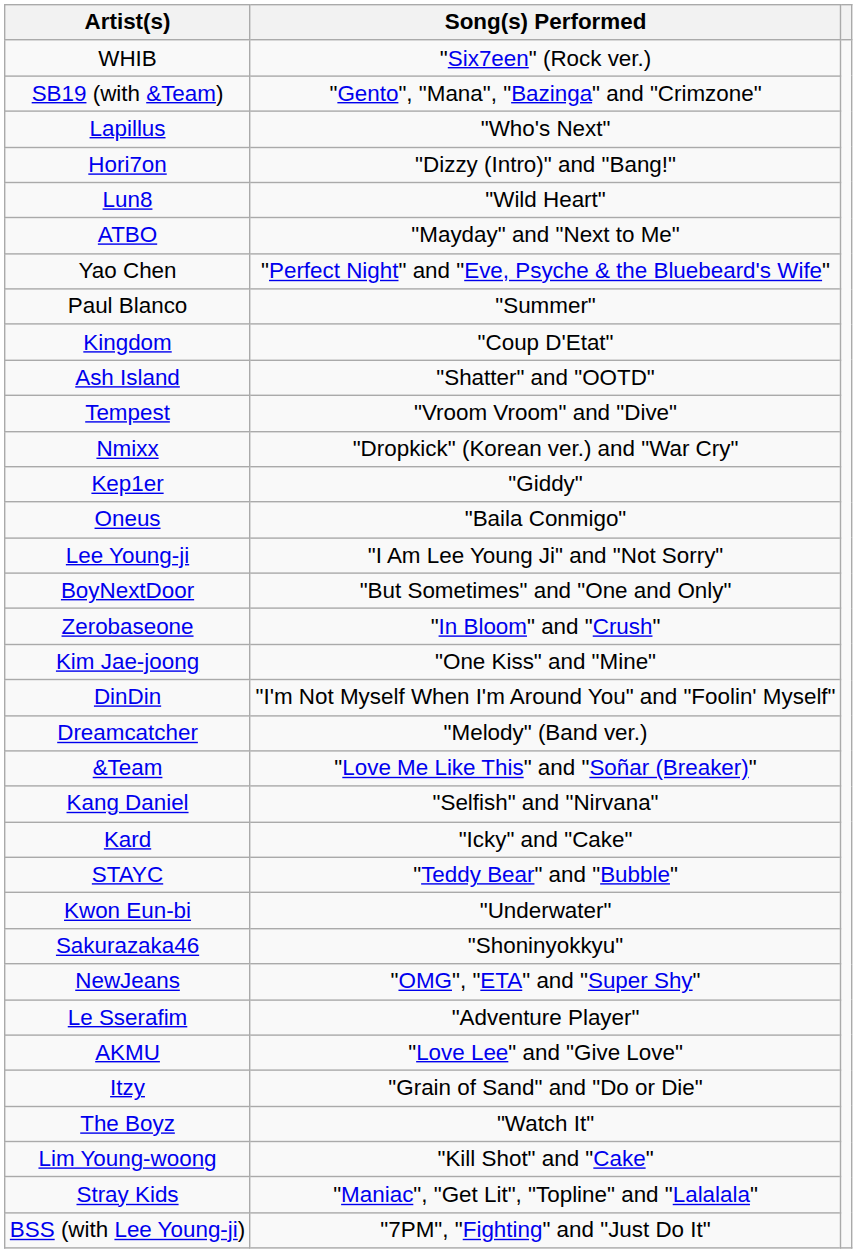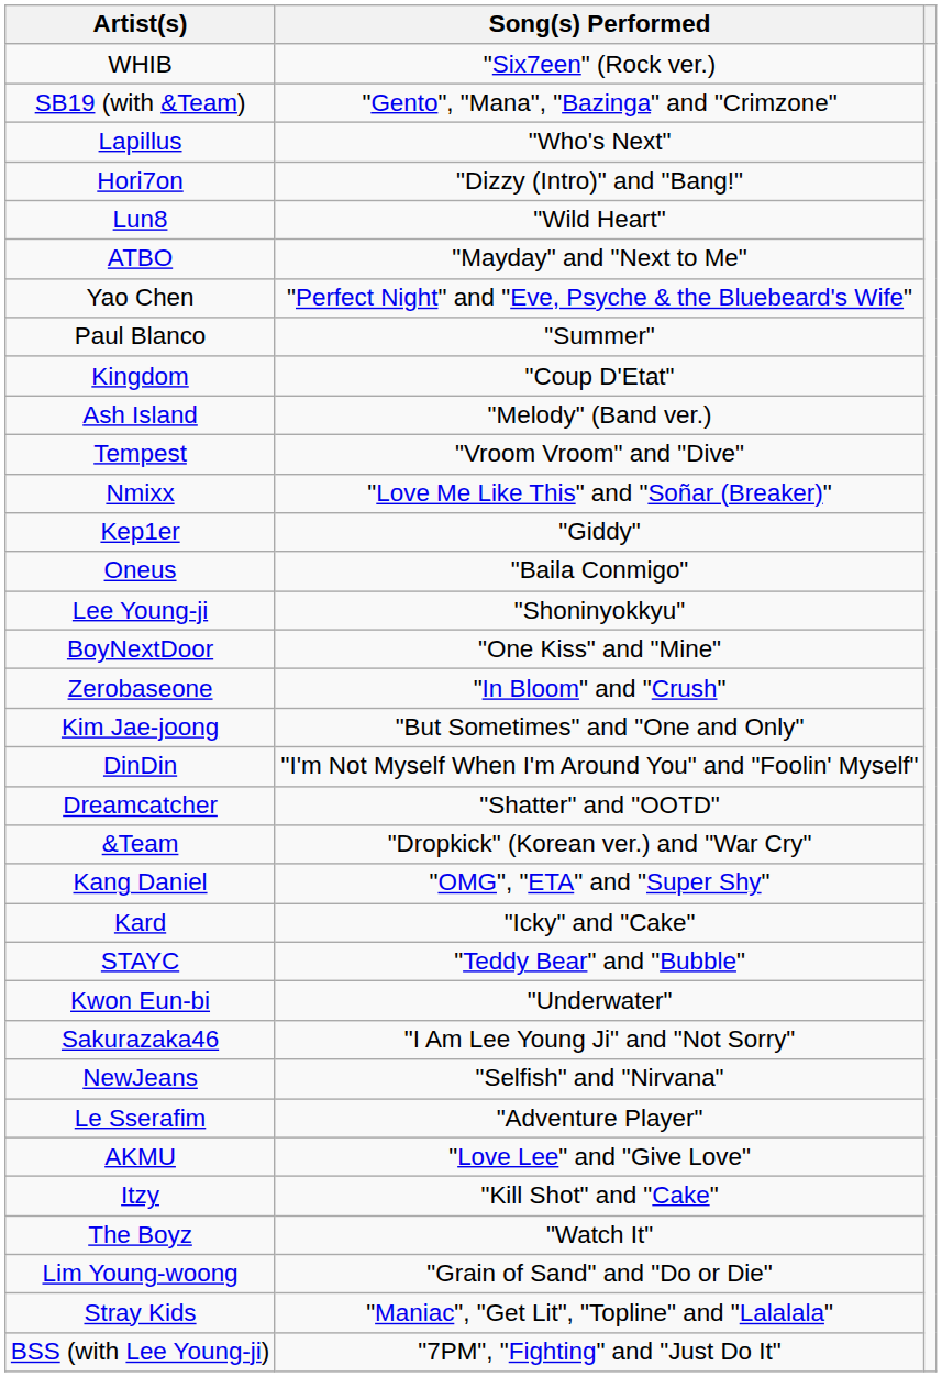Ash Island | Song(s) Performed: "Shatter" and "OOTD" -> "Melody" (Band ver.)
Nmixx | Song(s) Performed: "Dropkick" (Korean ver.) and "War Cry" -> "Love Me Like This" and "Soñar (Breaker)"
Lee Young-ji | Song(s) Performed: "I Am Lee Young Ji" and "Not Sorry" -> "Shoninyokkyu"
BoyNextDoor | Song(s) Performed: "But Sometimes" and "One and Only" -> "One Kiss" and "Mine"
Kim Jae-joong | Song(s) Performed: "One Kiss" and "Mine" -> "But Sometimes" and "One and Only"
Dreamcatcher | Song(s) Performed: "Melody" (Band ver.) -> "Shatter" and "OOTD"
&Team | Song(s) Performed: "Love Me Like This" and "Soñar (Breaker)" -> "Dropkick" (Korean ver.) and "War Cry"
Kang Daniel | Song(s) Performed: "Selfish" and "Nirvana" -> "OMG", "ETA" and "Super Shy"
Sakurazaka46 | Song(s) Performed: "Shoninyokkyu" -> "I Am Lee Young Ji" and "Not Sorry"
NewJeans | Song(s) Performed: "OMG", "ETA" and "Super Shy" -> "Selfish" and "Nirvana"
Itzy | Song(s) Performed: "Grain of Sand" and "Do or Die" -> "Kill Shot" and "Cake"
Lim Young-woong | Song(s) Performed: "Kill Shot" and "Cake" -> "Grain of Sand" and "Do or Die"
